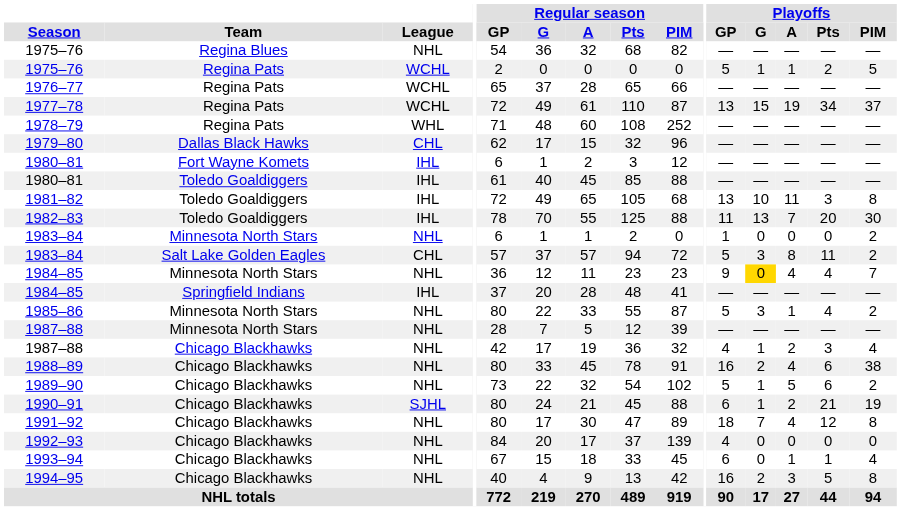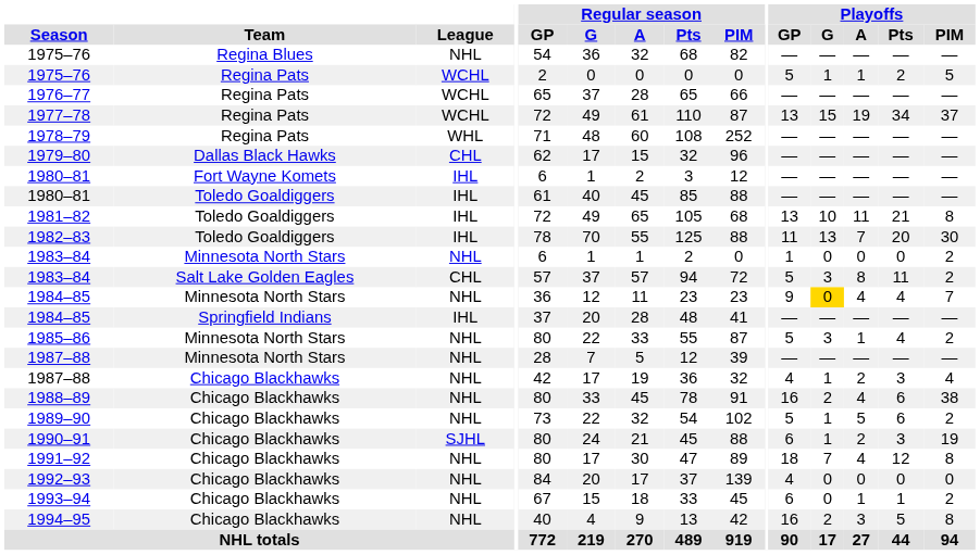1981–82 | Playoffs / Pts: 3 -> 21
1990–91 | Playoffs / Pts: 21 -> 3
1993–94 | Playoffs / PIM: 4 -> 2
